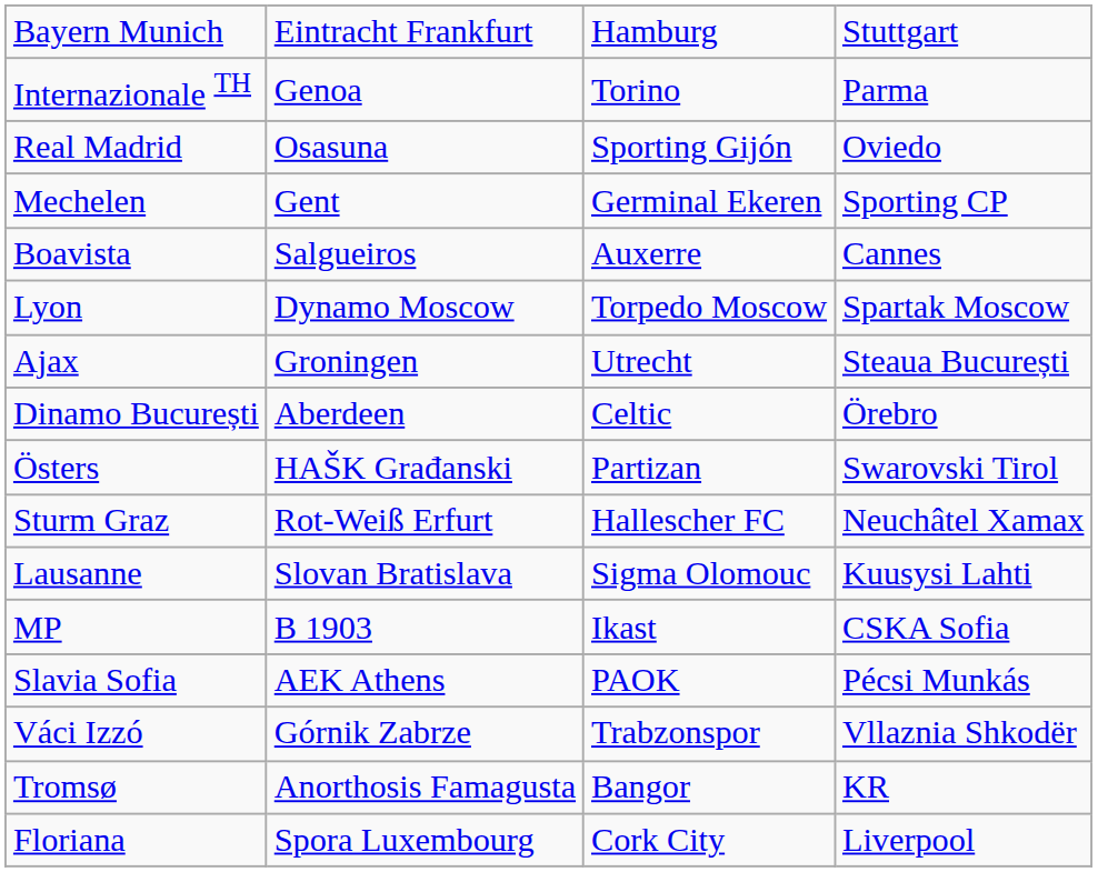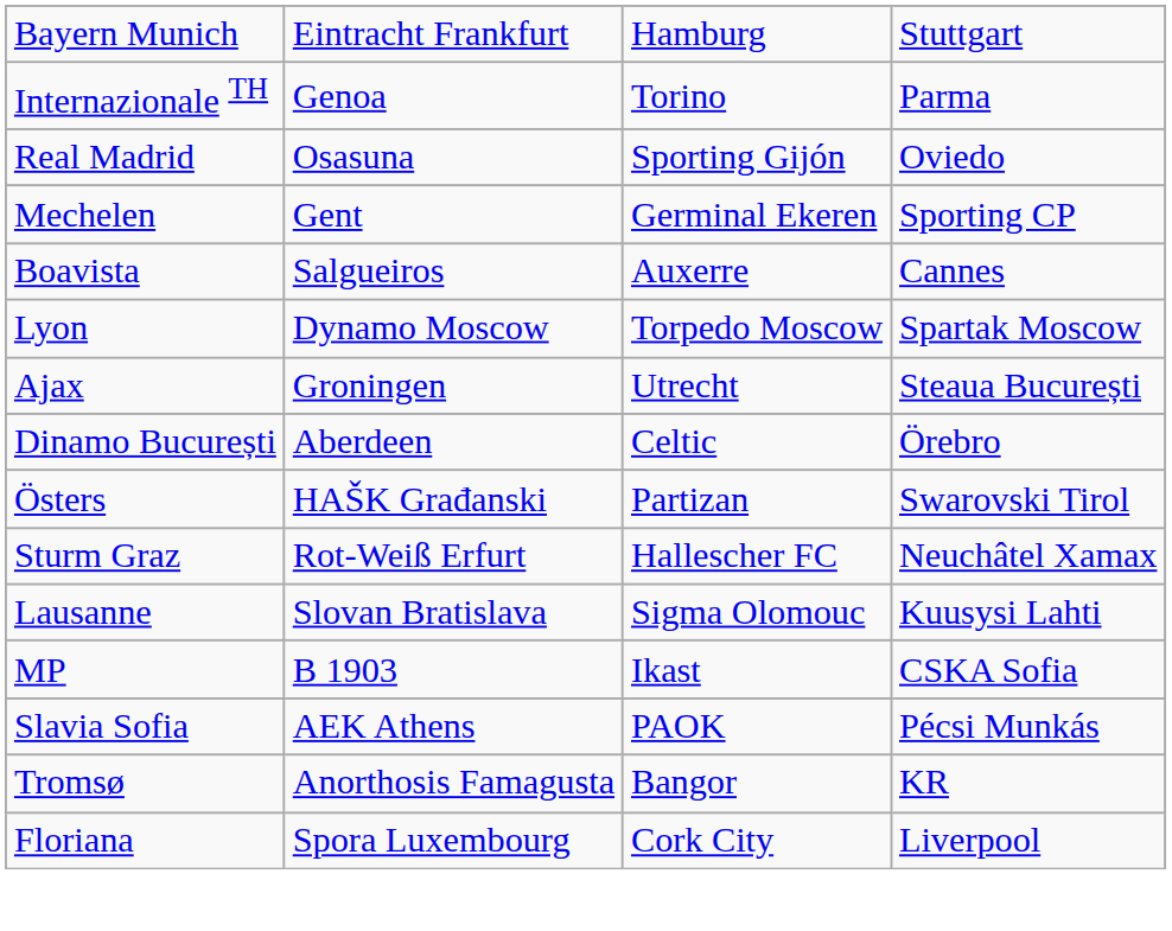- row: Váci Izzó | Górnik Zabrze | Trabzonspor | Vllaznia Shkodër
